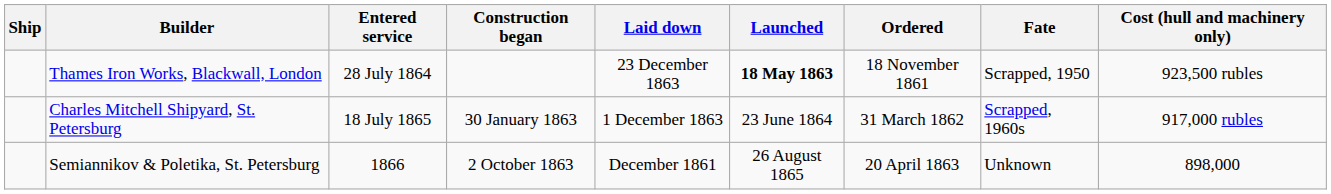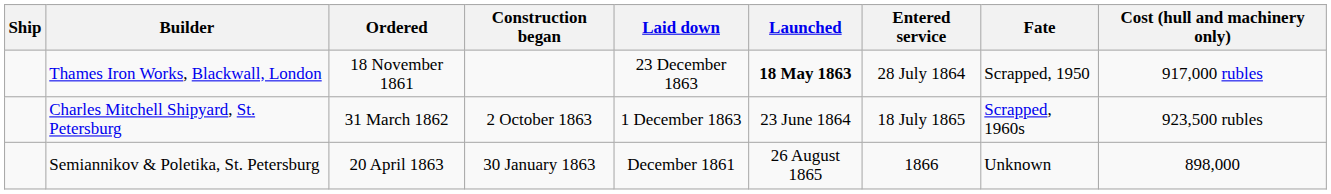columns swapped: Ordered <-> Entered service
Thames Iron Works, Blackwall, London | Cost (hull and machinery only): 923,500 rubles -> 917,000 rubles
Charles Mitchell Shipyard, St. Petersburg | Construction began: 30 January 1863 -> 2 October 1863
Charles Mitchell Shipyard, St. Petersburg | Cost (hull and machinery only): 917,000 rubles -> 923,500 rubles
Semiannikov & Poletika, St. Petersburg | Construction began: 2 October 1863 -> 30 January 1863
